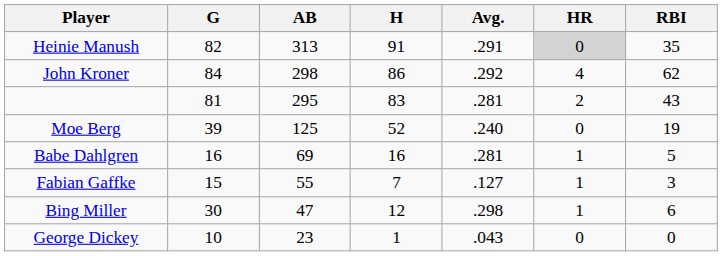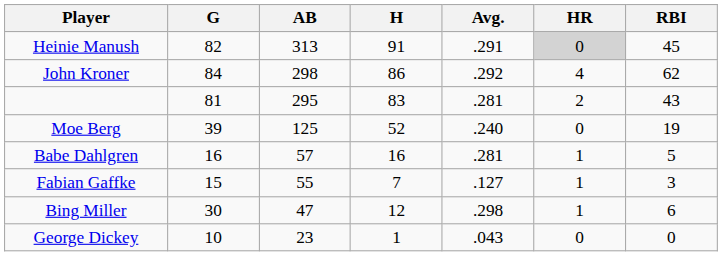Heinie Manush | RBI: 35 -> 45
Babe Dahlgren | AB: 69 -> 57
